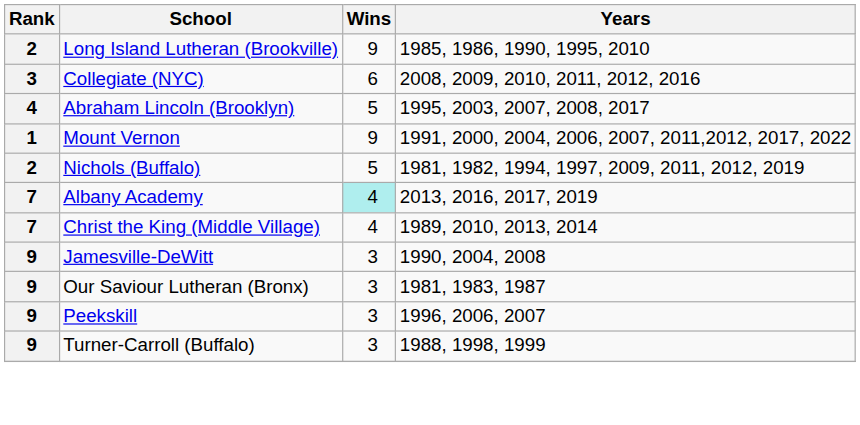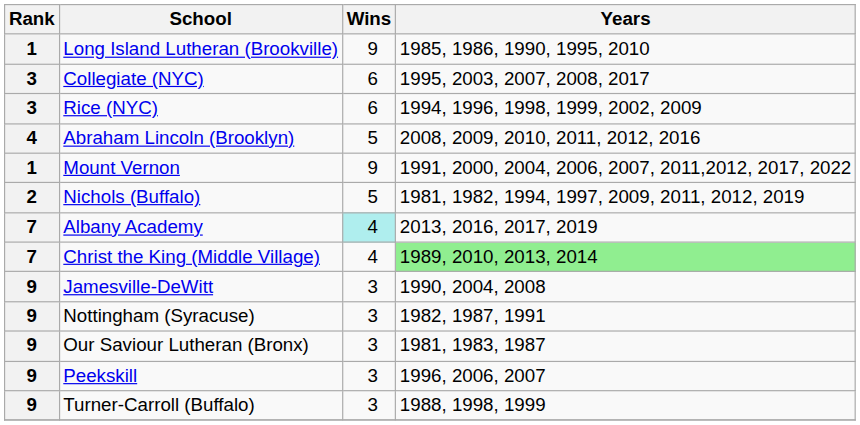Long Island Lutheran (Brookville) | Rank: 2 -> 1
Collegiate (NYC) | Years: 2008, 2009, 2010, 2011, 2012, 2016 -> 1995, 2003, 2007, 2008, 2017
+ row: 3 | Rice (NYC) | 6 | 1994, 1996, 1998, 1999, 2002, 2009
Abraham Lincoln (Brooklyn) | Years: 1995, 2003, 2007, 2008, 2017 -> 2008, 2009, 2010, 2011, 2012, 2016
Christ the King (Middle Village) | Years: no background -> lightgreen background
+ row: 9 | Nottingham (Syracuse) | 3 | 1982, 1987, 1991
